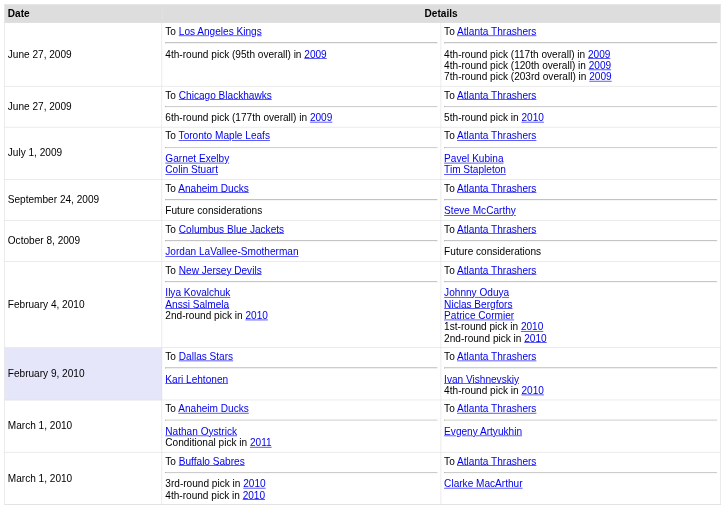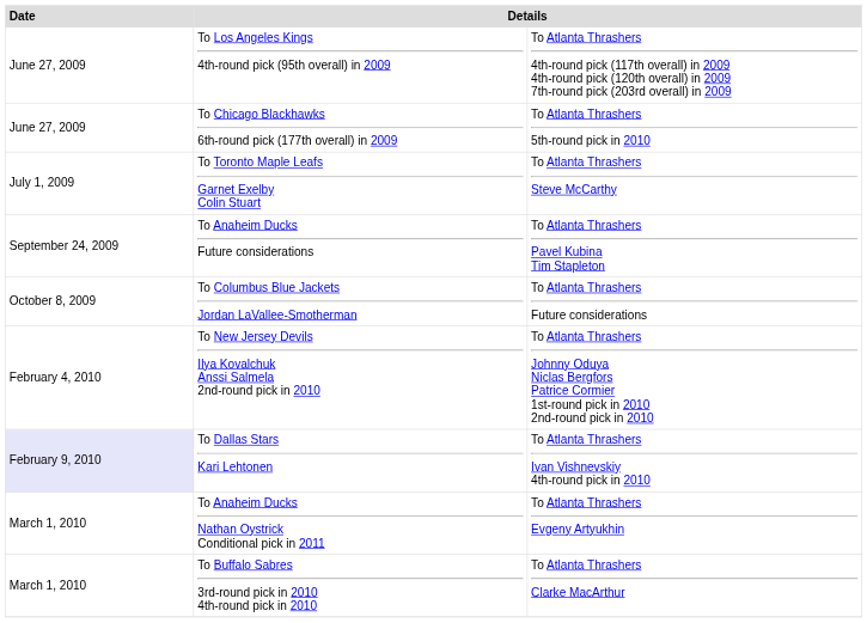To Toronto Maple Leafs Garnet Exelby Colin Stuart | column 3: To Atlanta Thrashers Pavel Kubina Tim Stapleton -> To Atlanta Thrashers Steve McCarthy
To Anaheim Ducks Future considerations | column 3: To Atlanta Thrashers Steve McCarthy -> To Atlanta Thrashers Pavel Kubina Tim Stapleton
